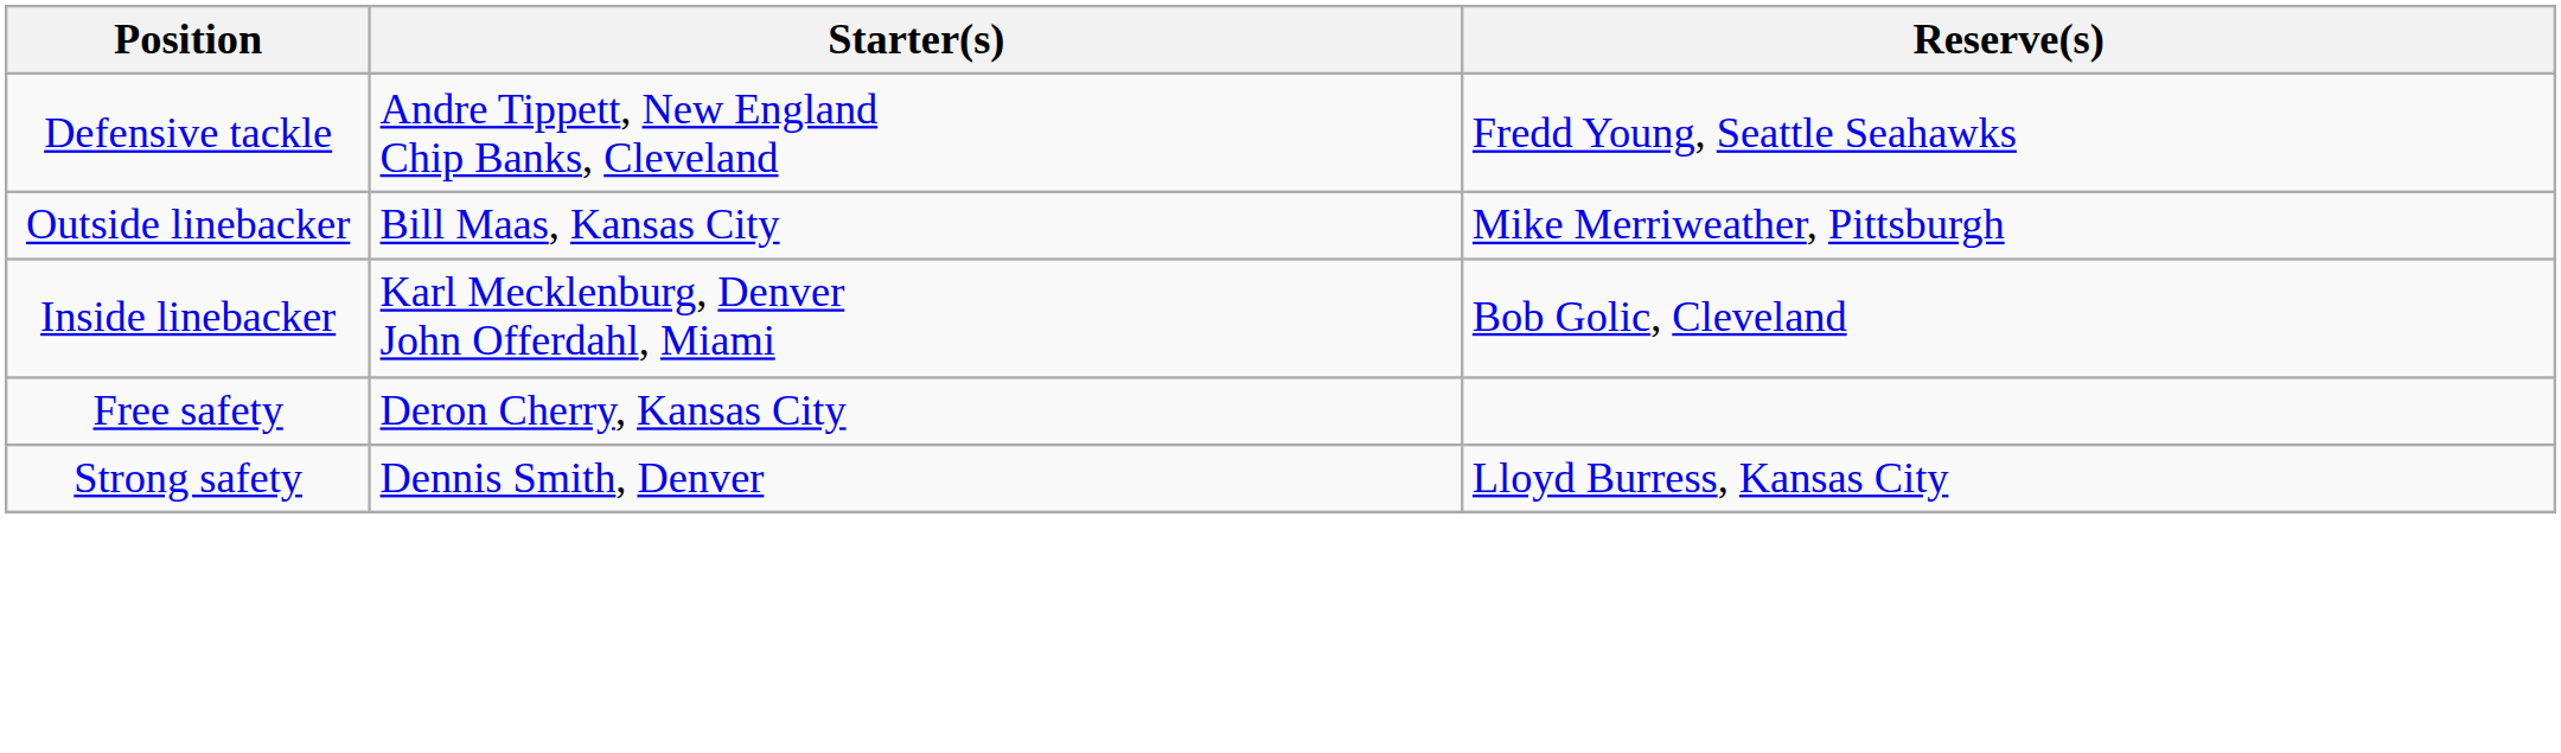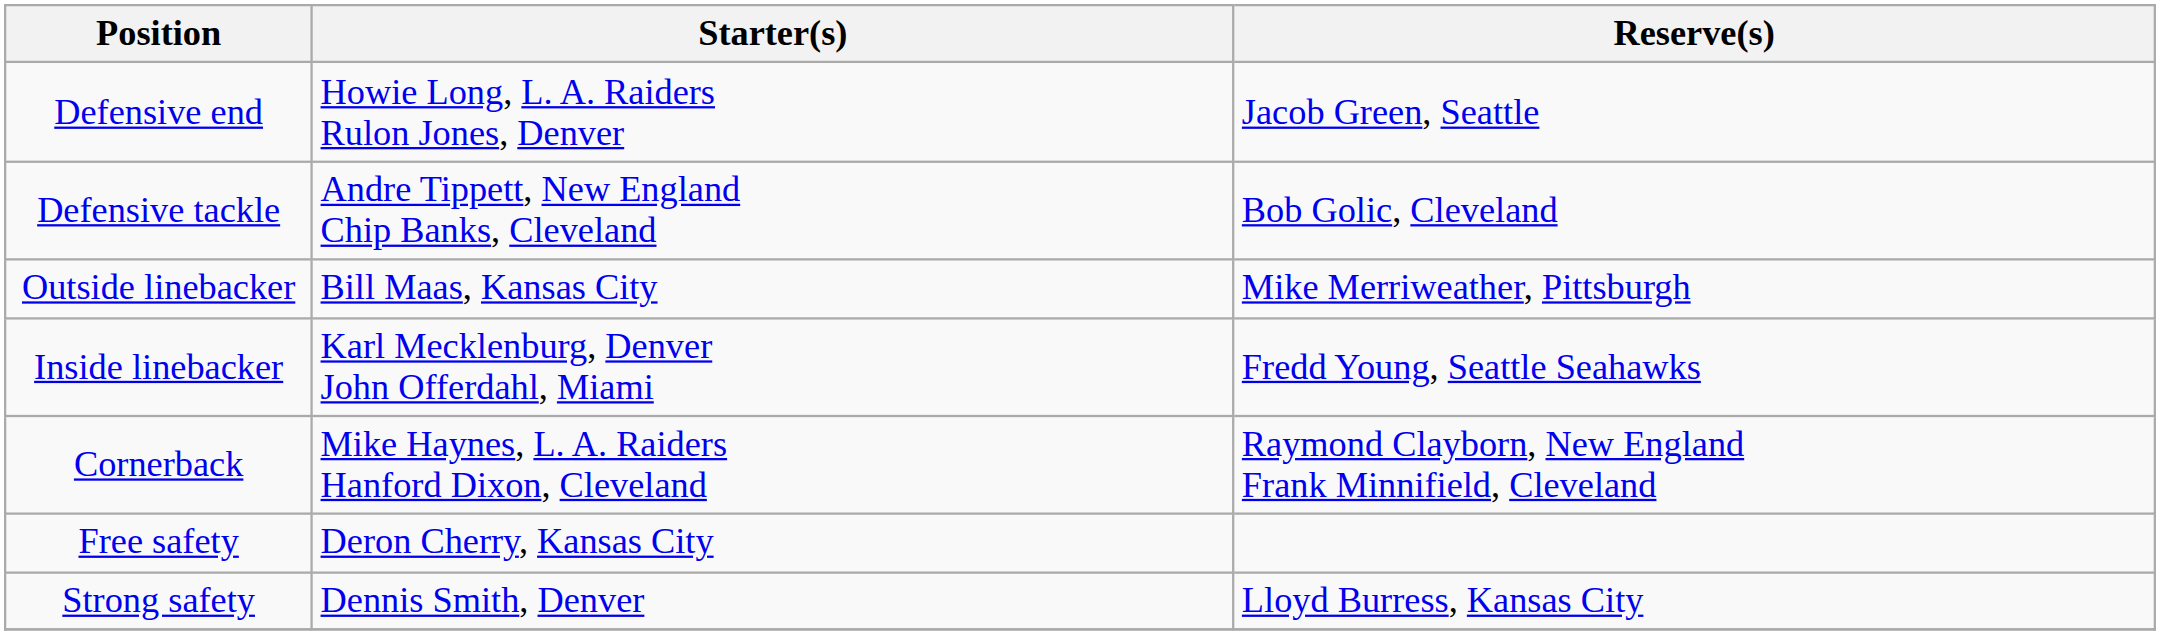+ row: Defensive end | Howie Long, L. A. Raiders Rulon Jones, Denver | Jacob Green, Seattle
Defensive tackle | Reserve(s): Fredd Young, Seattle Seahawks -> Bob Golic, Cleveland
Inside linebacker | Reserve(s): Bob Golic, Cleveland -> Fredd Young, Seattle Seahawks
+ row: Cornerback | Mike Haynes, L. A. Raiders Hanford Dixon, Cleveland | Raymond Clayborn, New England Frank Minnifield, Cleveland
